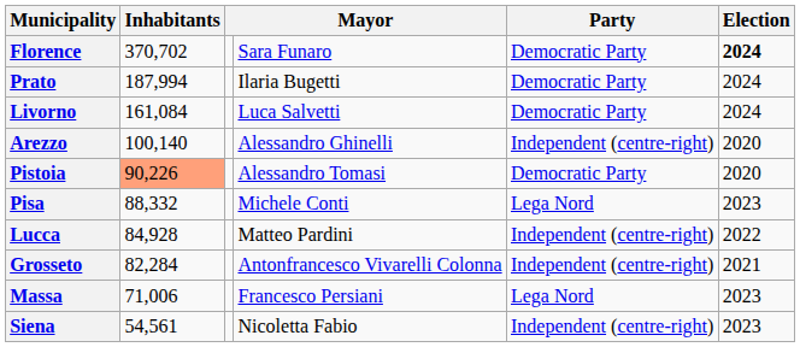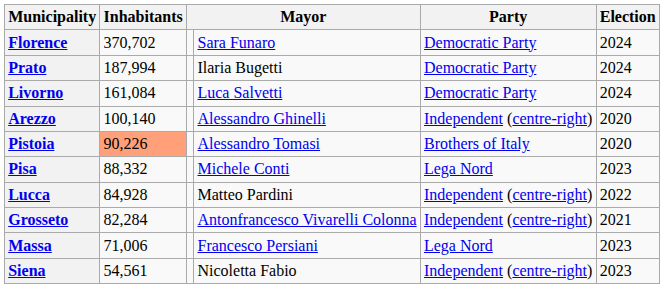Florence | Election: bold -> normal
Pistoia | Party: Democratic Party -> Brothers of Italy
